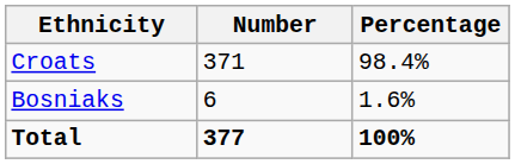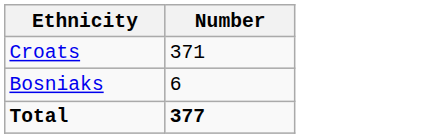- column: Percentage | 98.4% | 1.6% | 100%
